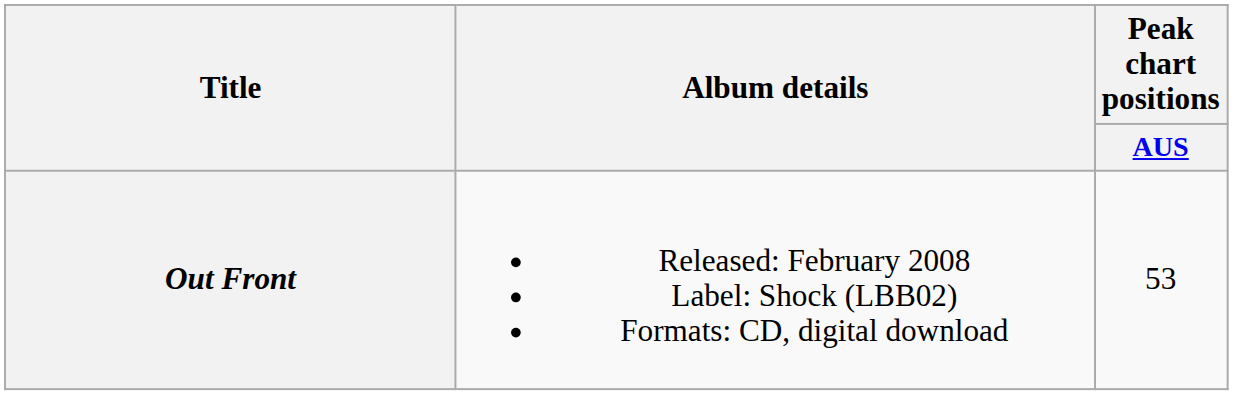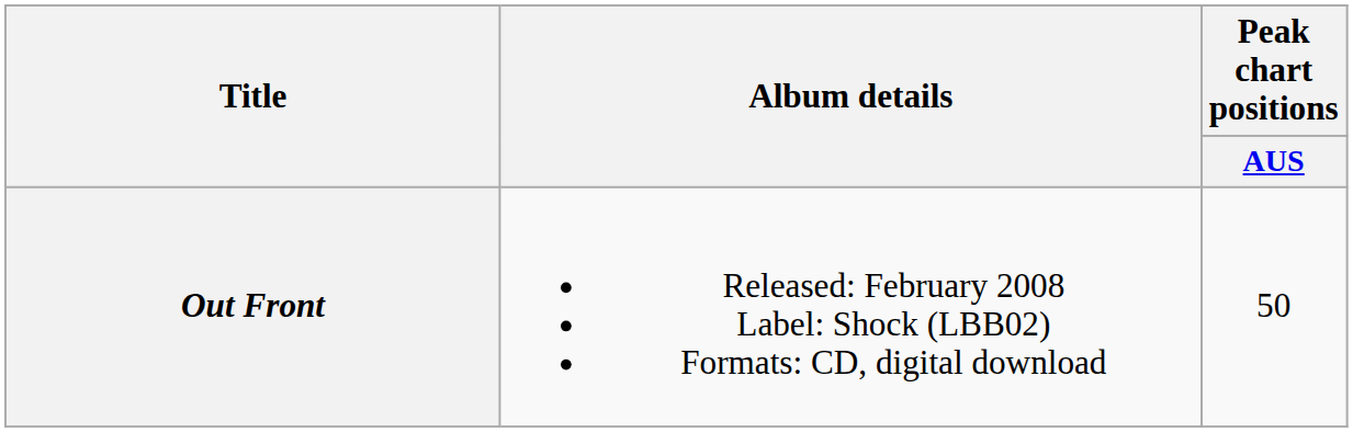Out Front | Peak chart positions / AUS: 53 -> 50
